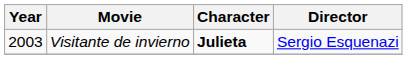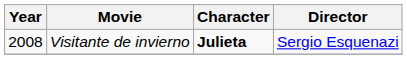Visitante de invierno | Year: 2003 -> 2008
